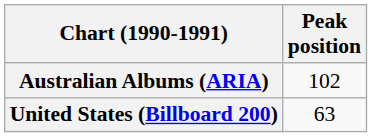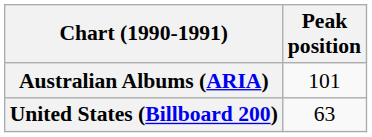Australian Albums (ARIA) | Peak position: 102 -> 101
